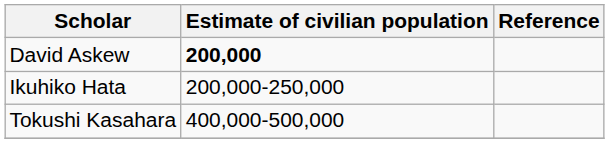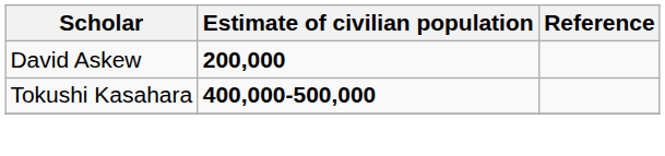- row: Ikuhiko Hata | 200,000-250,000
Tokushi Kasahara | Estimate of civilian population: normal -> bold
